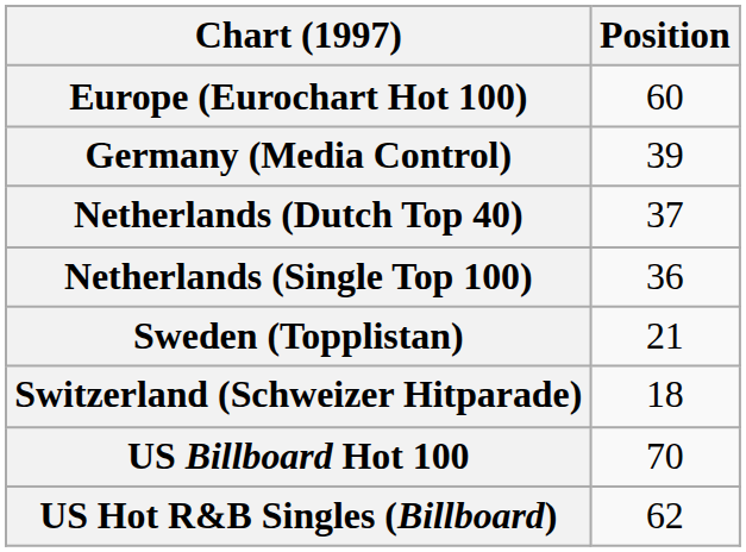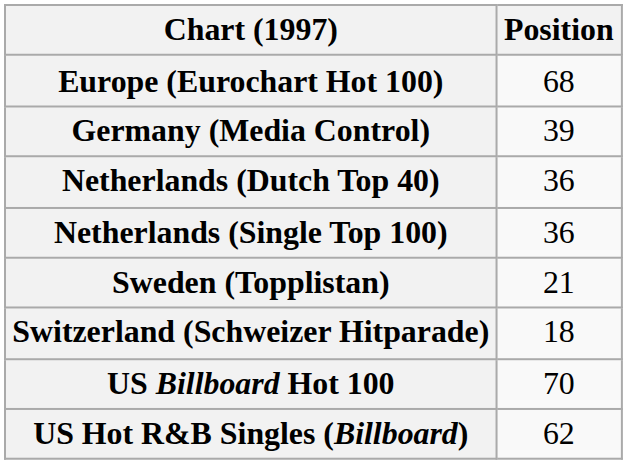Europe (Eurochart Hot 100) | Position: 60 -> 68
Netherlands (Dutch Top 40) | Position: 37 -> 36
